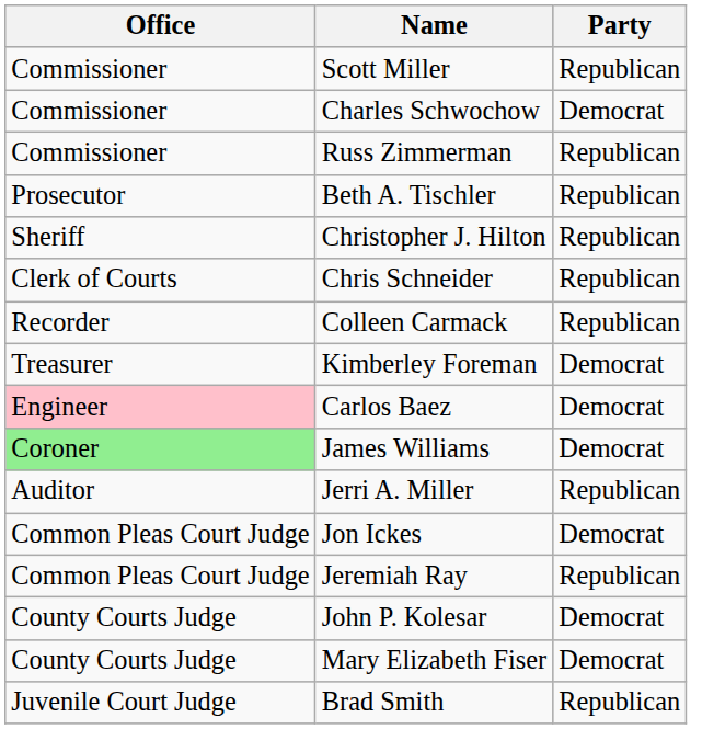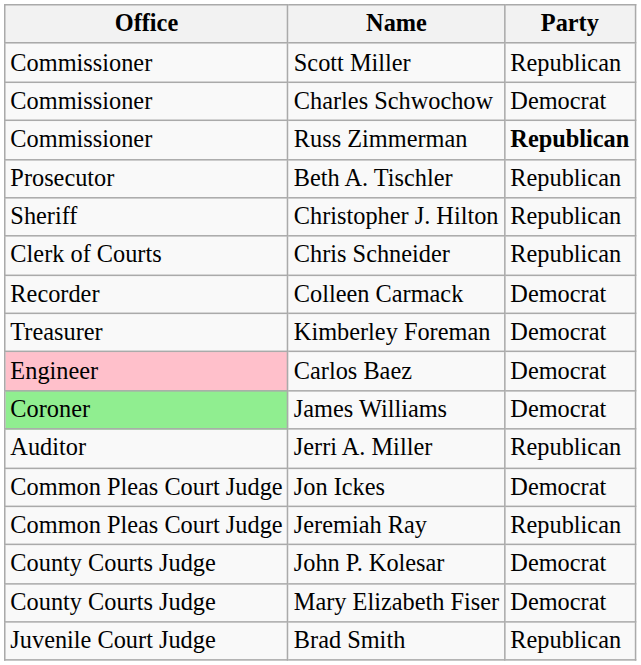Russ Zimmerman | Party: normal -> bold
Colleen Carmack | Party: Republican -> Democrat
